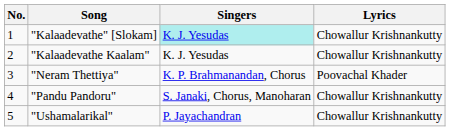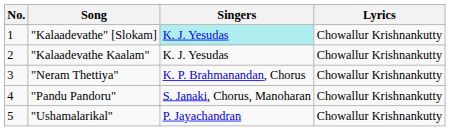"Neram Thettiya" | Lyrics: Poovachal Khader -> Chowallur Krishnankutty
